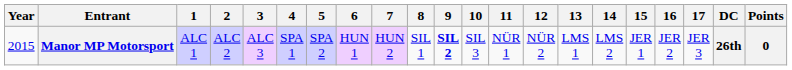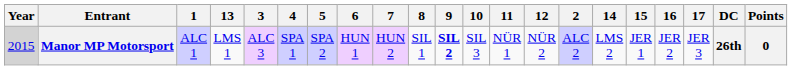columns swapped: 2 <-> 13
Manor MP Motorsport | Year: no background -> lightgrey background
